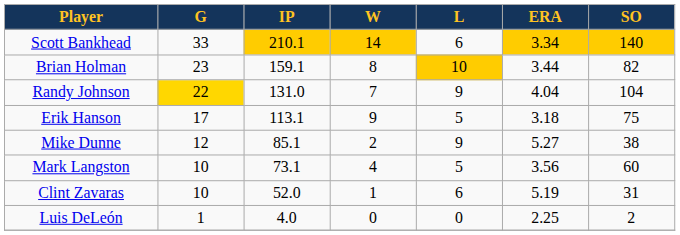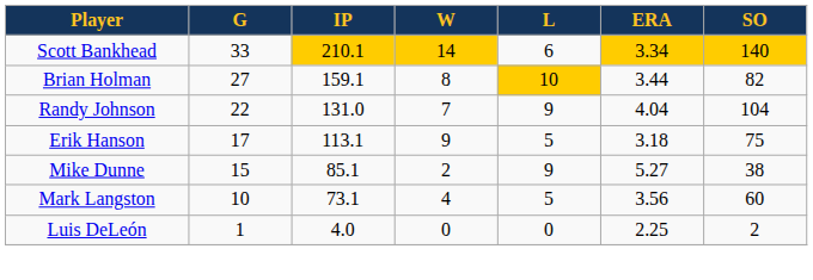Brian Holman | G: 23 -> 27
Randy Johnson | G: gold background -> no background
Mike Dunne | G: 12 -> 15
- row: Clint Zavaras | 10 | 52.0 | 1 | 6 | 5.19 | 31
